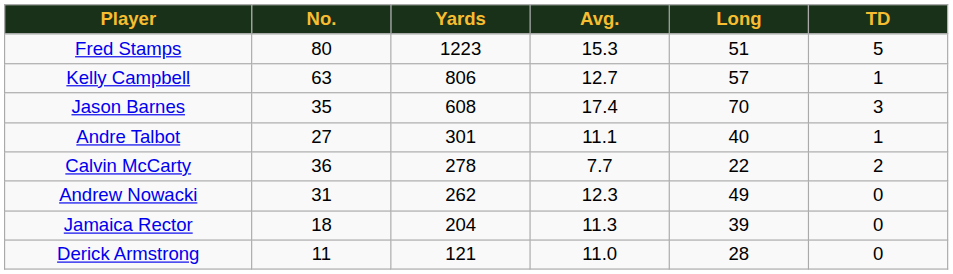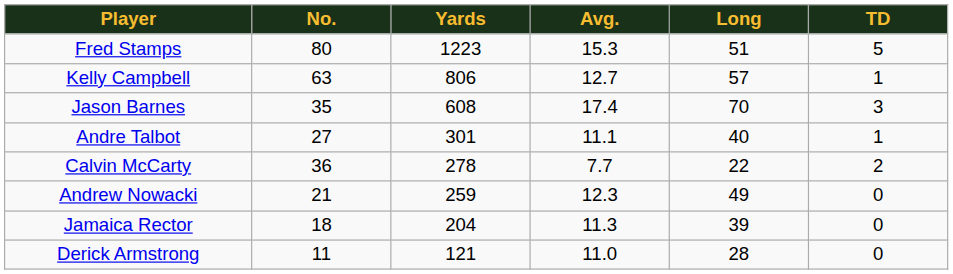Andrew Nowacki | No.: 31 -> 21
Andrew Nowacki | Yards: 262 -> 259
